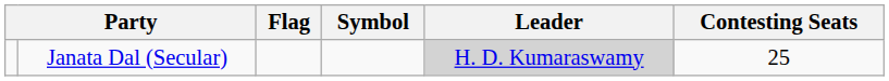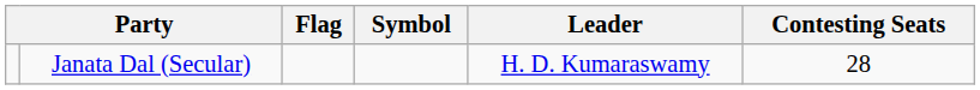Janata Dal (Secular) | Leader: lightgrey background -> no background
Janata Dal (Secular) | Contesting Seats: 25 -> 28
